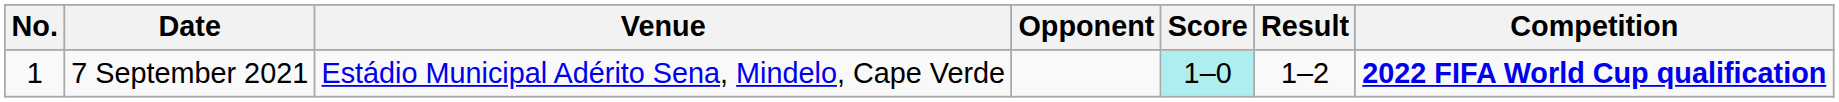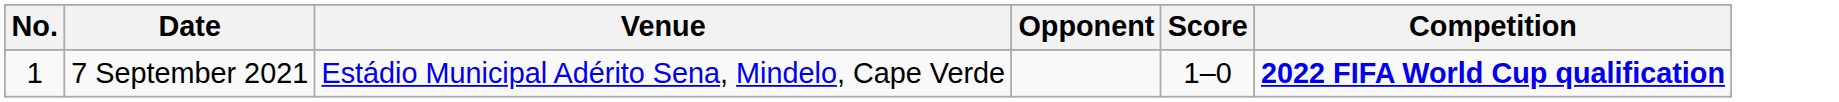- column: Result | 1–2
7 September 2021 | Score: paleturquoise background -> no background
